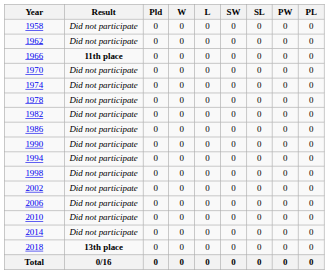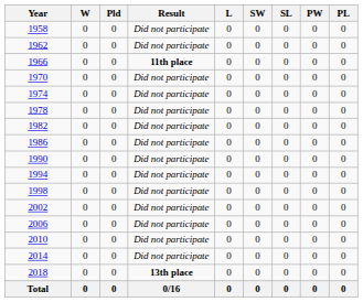columns swapped: Result <-> W
